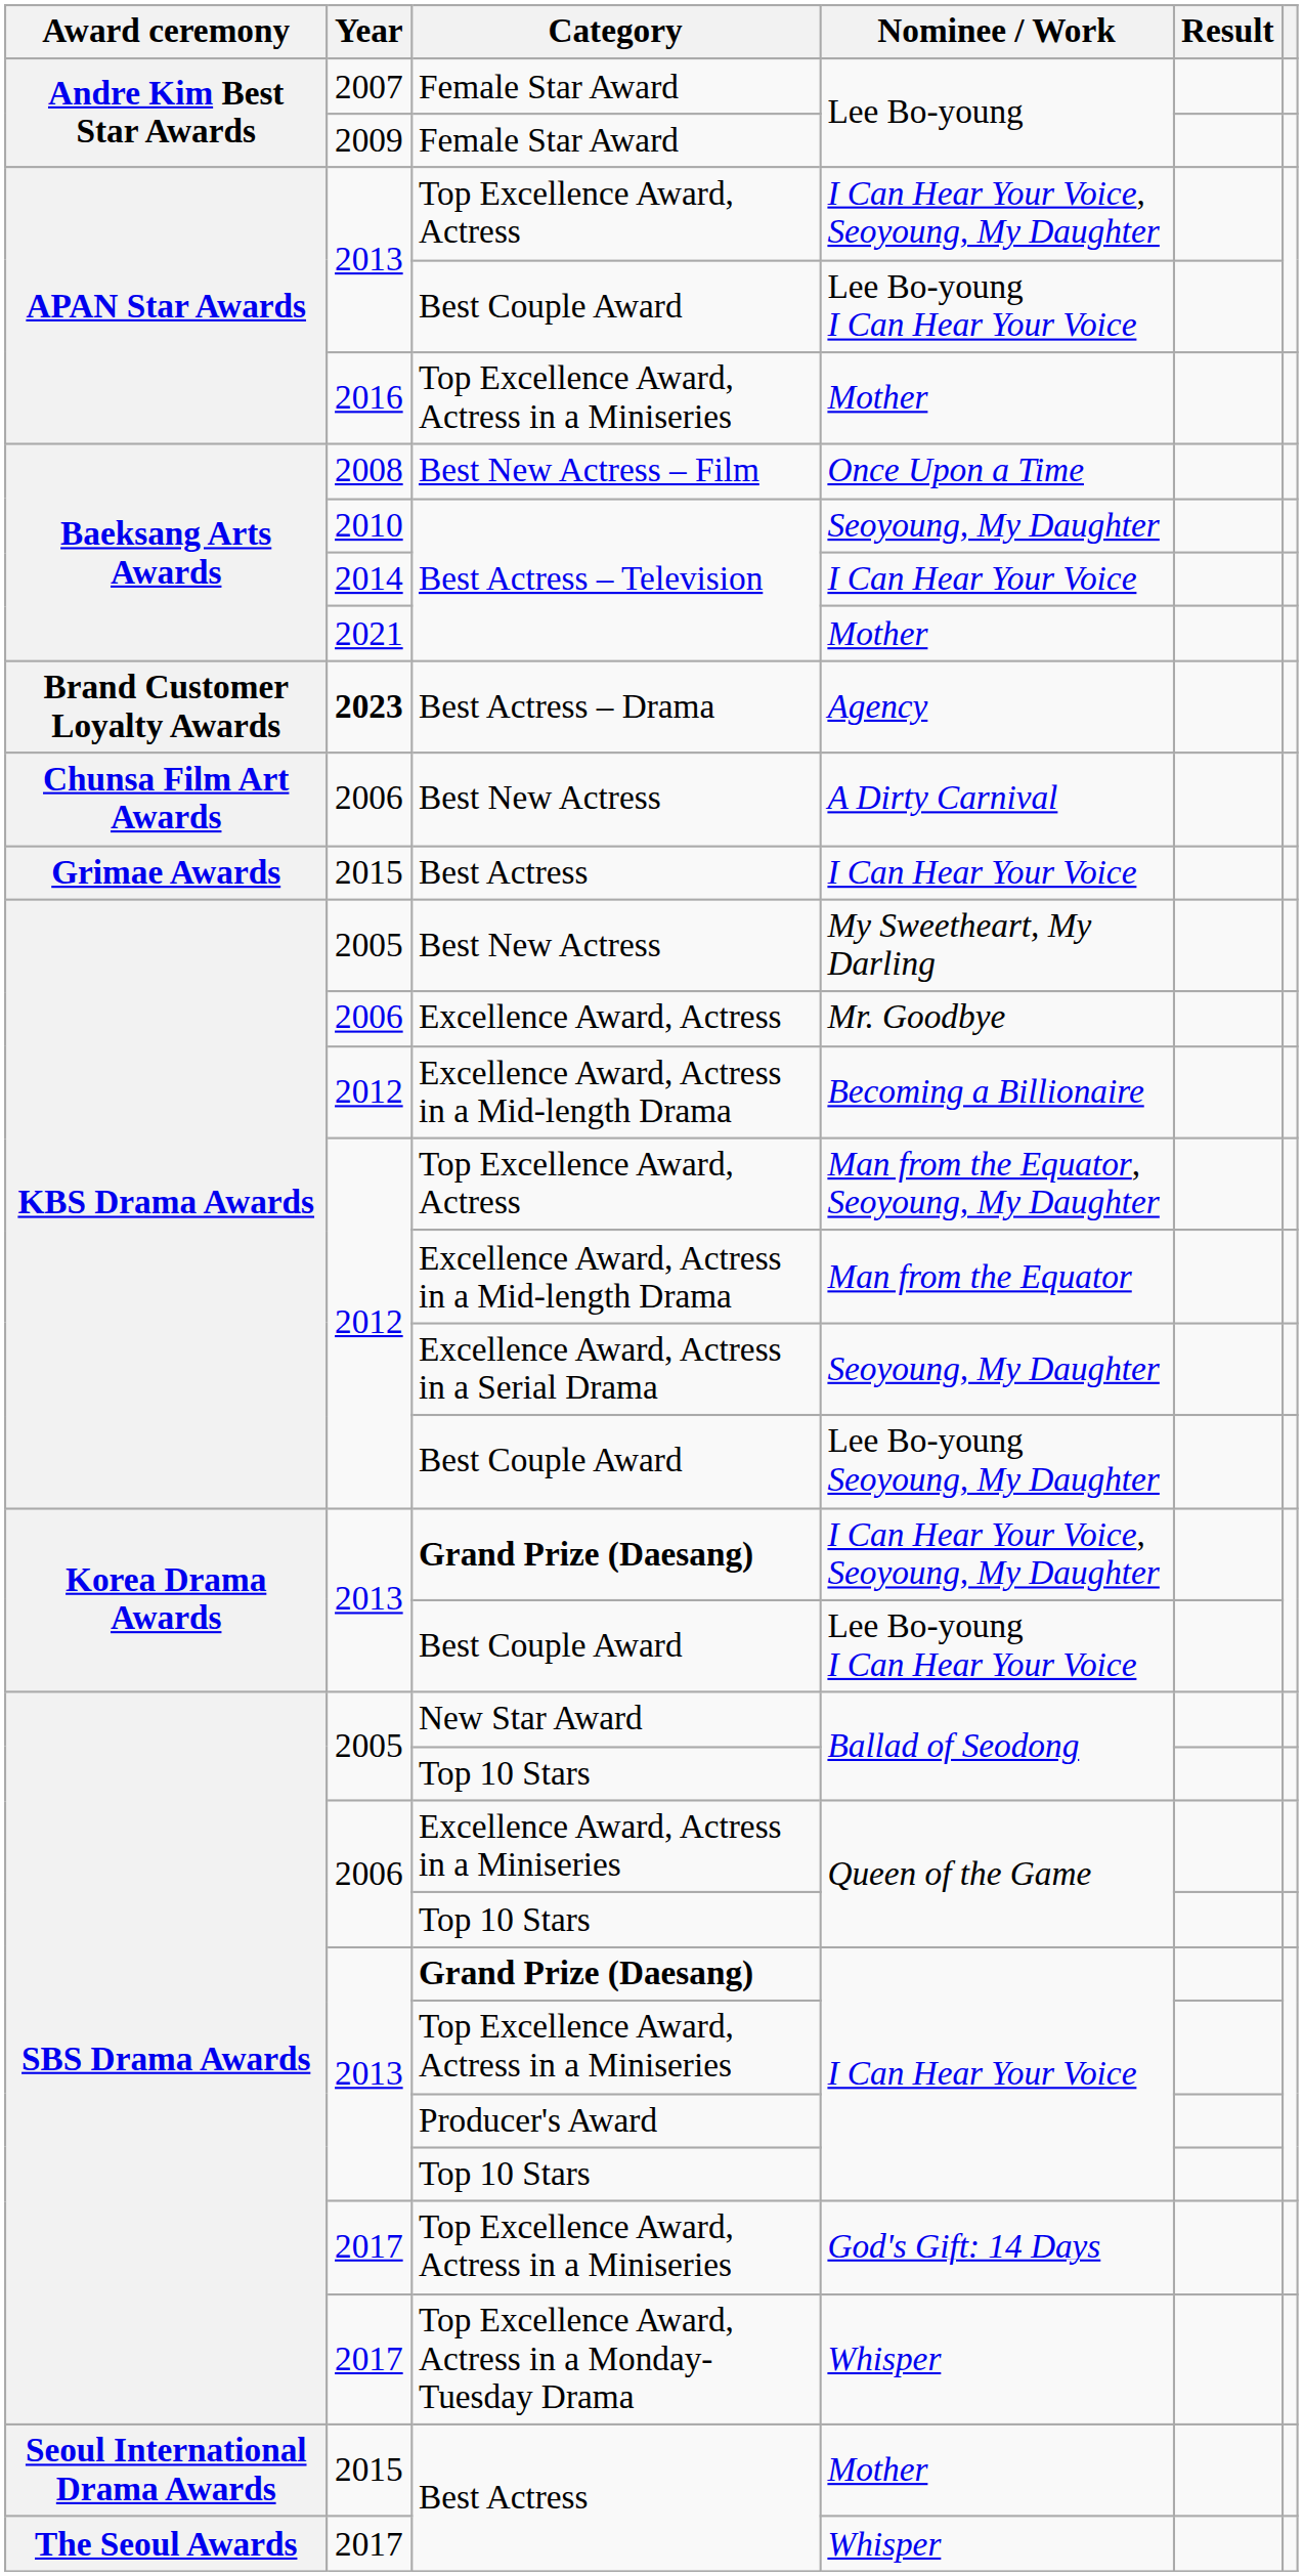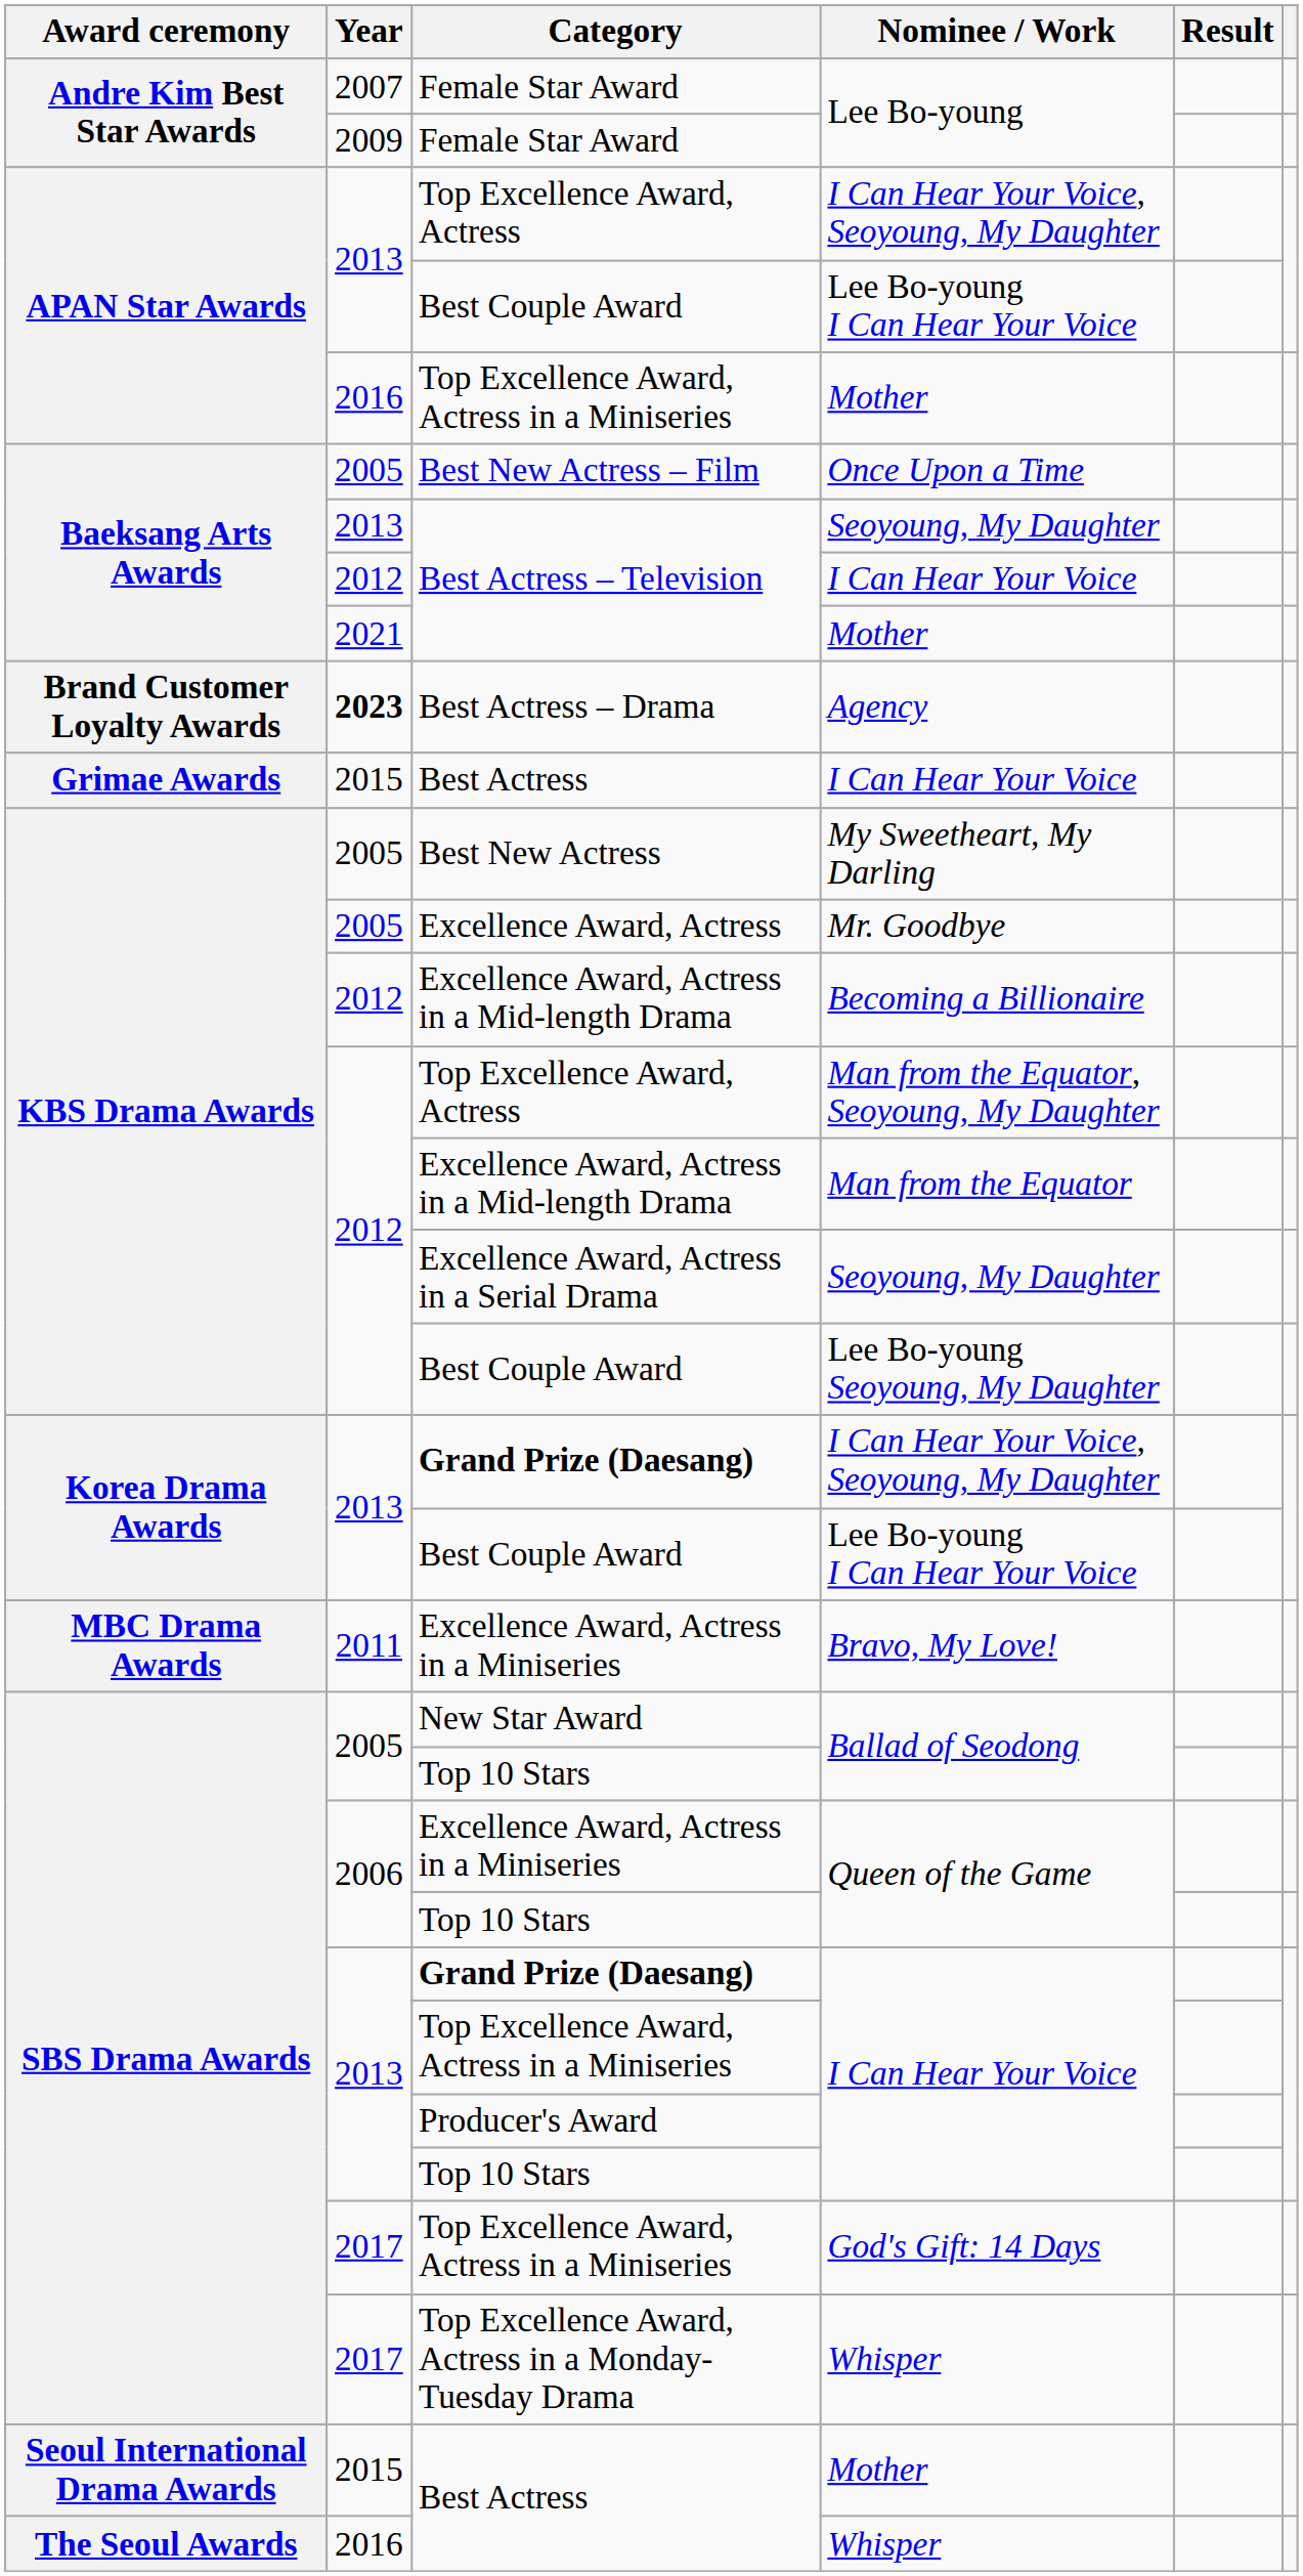Once Upon a Time | Year: 2008 -> 2005
Best Actress – Television / Seoyoung, My Daughter | Year: 2010 -> 2013
Best Actress – Television / I Can Hear Your Voice | Year: 2014 -> 2012
- row: Chunsa Film Art Awards | 2006 | Best New Actress | A Dirty Carnival
Mr. Goodbye | Year: 2006 -> 2005
+ row: MBC Drama Awards | 2011 | Excellence Award, Actress in a Miniseries | Bravo, My Love!
Best Actress / Whisper | Year: 2017 -> 2016
